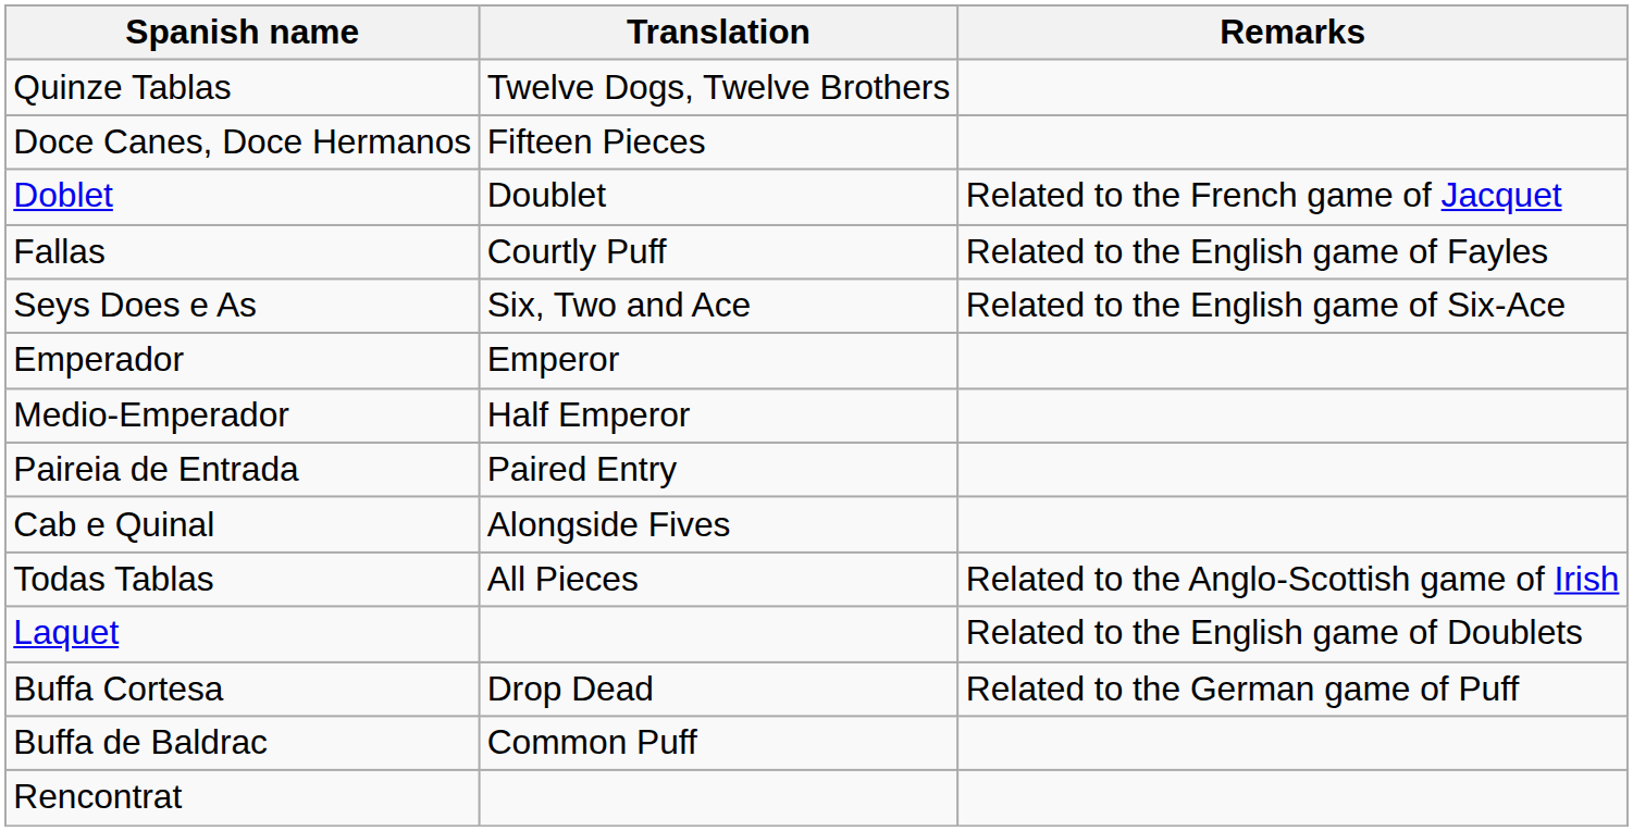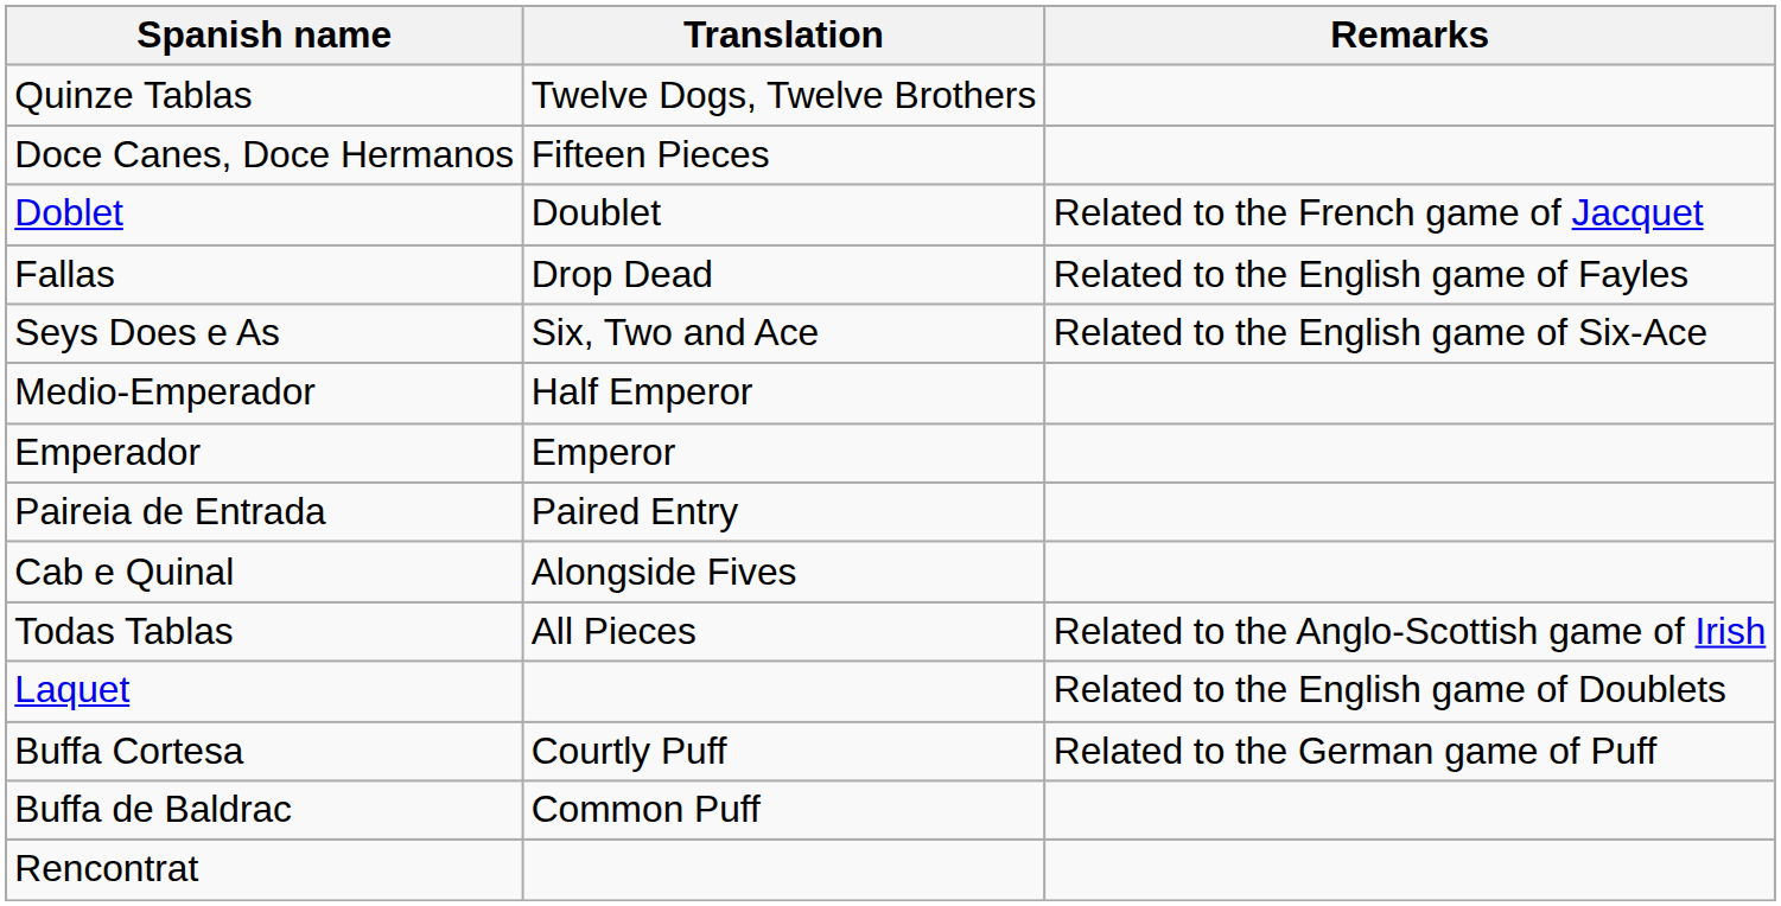Fallas | Translation: Courtly Puff -> Drop Dead
rows swapped: Emperador <-> Medio-Emperador
Buffa Cortesa | Translation: Drop Dead -> Courtly Puff
